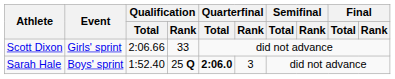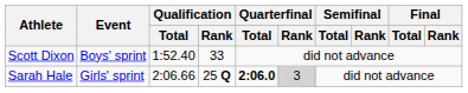Scott Dixon | Event: Girls' sprint -> Boys' sprint
Scott Dixon | Qualification / Total: 2:06.66 -> 1:52.40
Sarah Hale | Event: Boys' sprint -> Girls' sprint
Sarah Hale | Qualification / Total: 1:52.40 -> 2:06.66
Sarah Hale | Quarterfinal / Rank: no background -> lightgrey background
